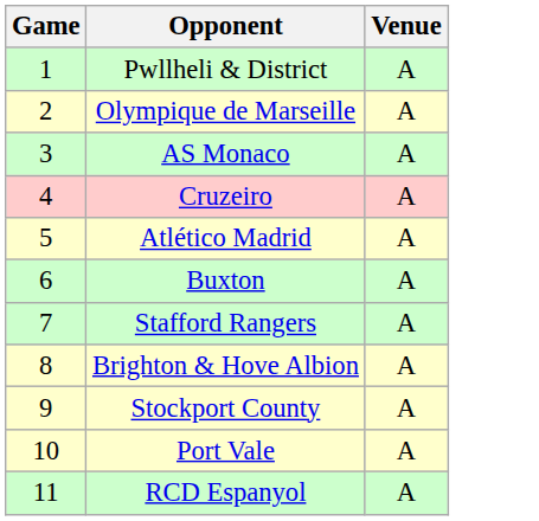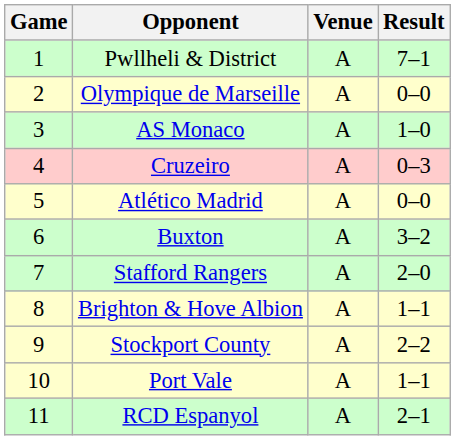+ column: Result | 7–1 | 0–0 | 1–0 | 0–3 | 0–0 | 3–2 | 2–0 | 1–1 | 2–2 | 1–1 | 2–1
